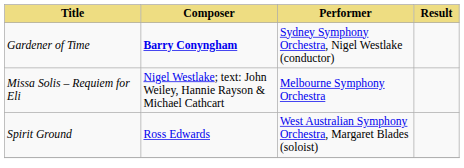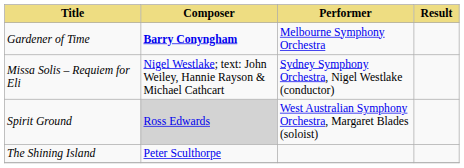Gardener of Time | Performer: Sydney Symphony Orchestra, Nigel Westlake (conductor) -> Melbourne Symphony Orchestra
Missa Solis – Requiem for Eli | Performer: Melbourne Symphony Orchestra -> Sydney Symphony Orchestra, Nigel Westlake (conductor)
Spirit Ground | Composer: no background -> lightgrey background
+ row: The Shining Island | Peter Sculthorpe
